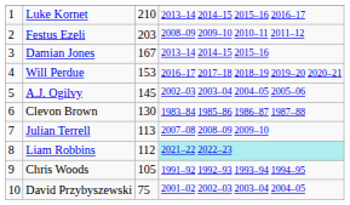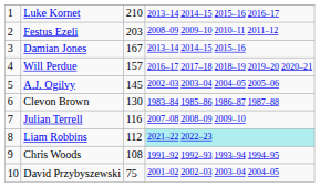Will Perdue | column 3: 153 -> 157
Julian Terrell | column 3: 113 -> 116
Chris Woods | column 3: 105 -> 108
